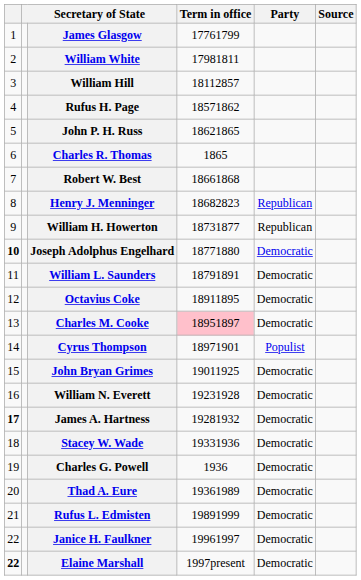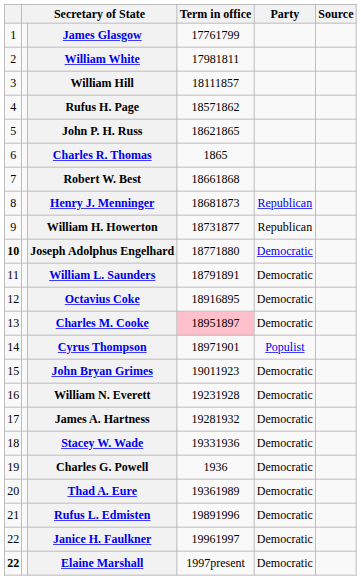William Hill | Term in office: 18112857 -> 18111857
Henry J. Menninger | Term in office: 18682823 -> 18681873
Octavius Coke | Term in office: 18911895 -> 18916895
John Bryan Grimes | Term in office: 19011925 -> 19011923
James A. Hartness | column 1: bold -> normal
Rufus L. Edmisten | Term in office: 19891999 -> 19891996
